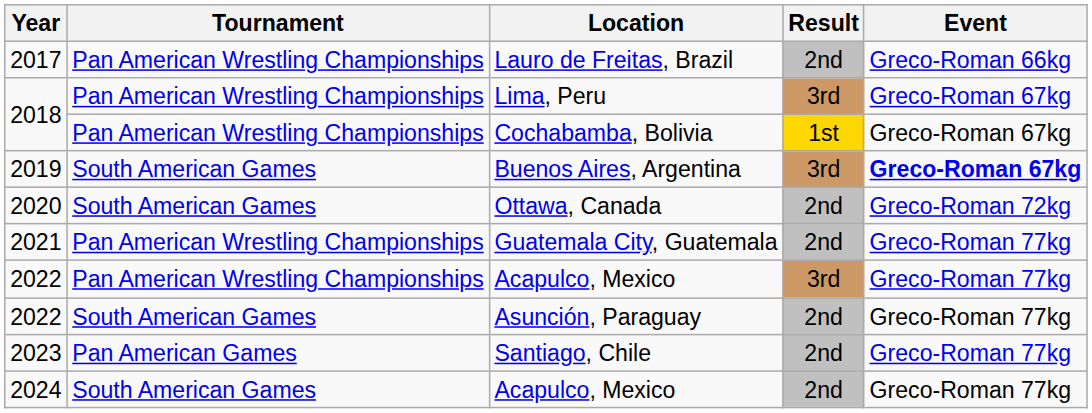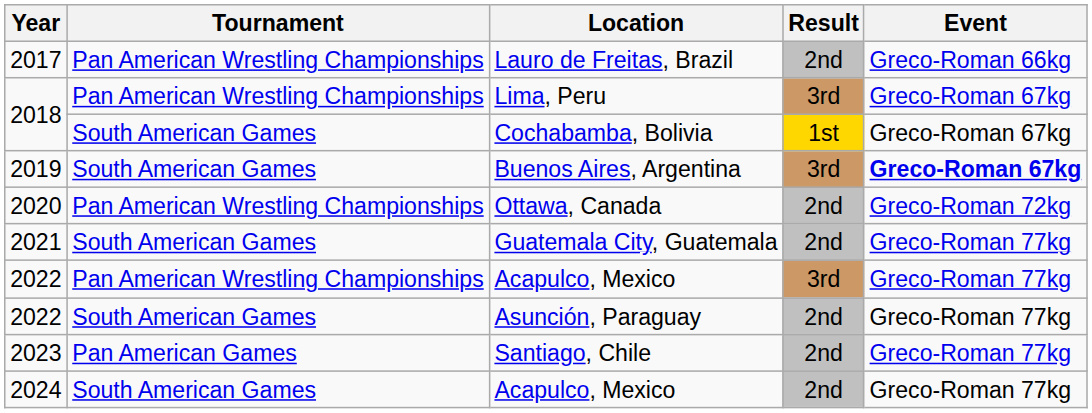Cochabamba, Bolivia | Tournament: Pan American Wrestling Championships -> South American Games
Ottawa, Canada | Tournament: South American Games -> Pan American Wrestling Championships
Guatemala City, Guatemala | Tournament: Pan American Wrestling Championships -> South American Games
